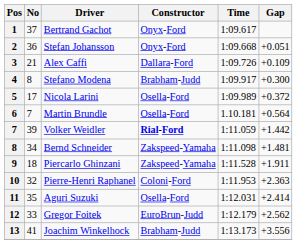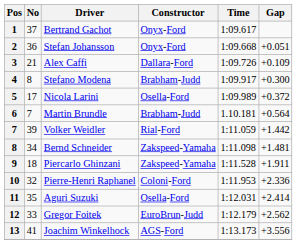Martin Brundle | Constructor: Osella-Ford -> Brabham-Judd
Volker Weidler | Constructor: bold -> normal
Pierre-Henri Raphanel | Gap: +2.363 -> +2.336
Joachim Winkelhock | Constructor: Brabham-Judd -> AGS-Ford
